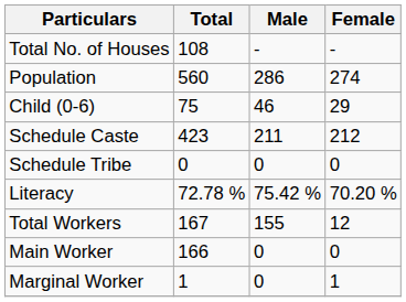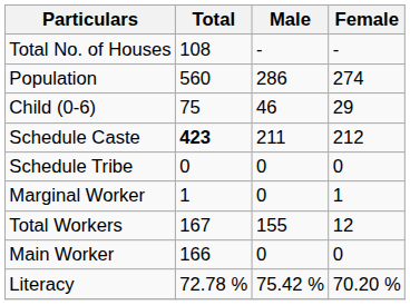Schedule Caste | Total: normal -> bold
rows swapped: Literacy <-> Marginal Worker
